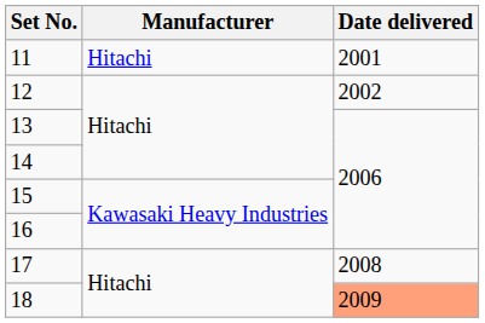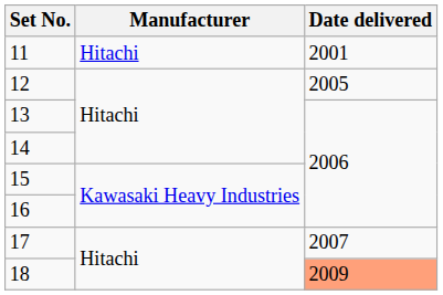12 | Date delivered: 2002 -> 2005
17 | Date delivered: 2008 -> 2007
